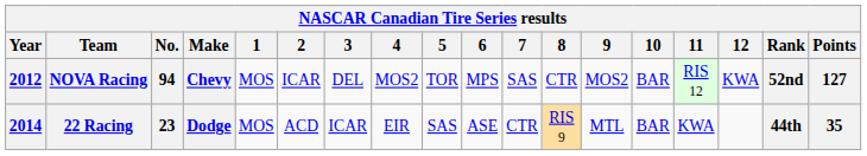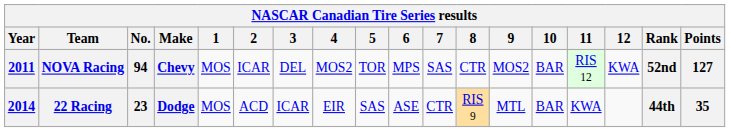NOVA Racing | Year: 2012 -> 2011
